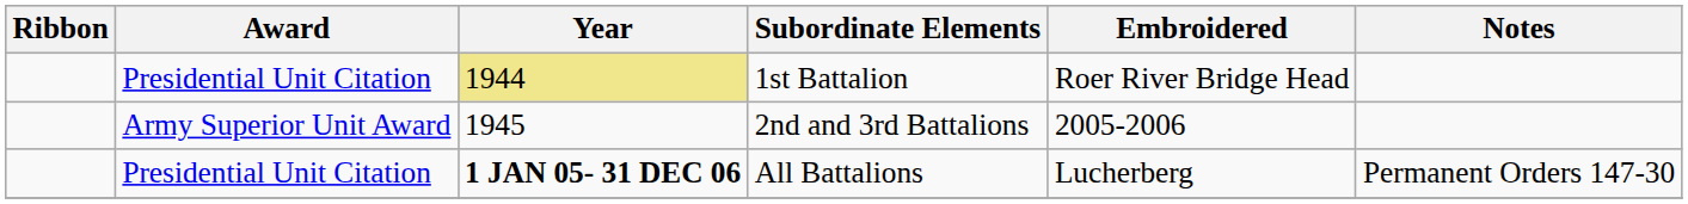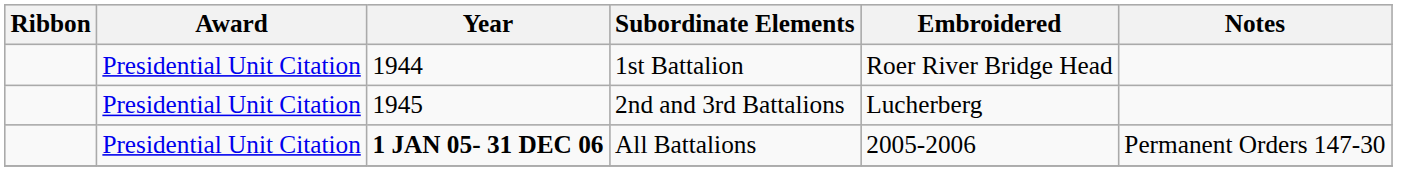1st Battalion | Year: khaki background -> no background
2nd and 3rd Battalions | Award: Army Superior Unit Award -> Presidential Unit Citation
2nd and 3rd Battalions | Embroidered: 2005-2006 -> Lucherberg
All Battalions | Embroidered: Lucherberg -> 2005-2006
